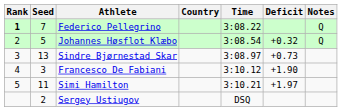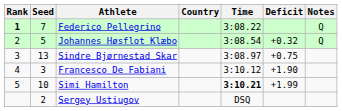Sindre Bjørnestad Skar | Deficit: +0.73 -> +0.75
Simi Hamilton | Seed: 11 -> 10
Simi Hamilton | Time: normal -> bold
Simi Hamilton | Deficit: +1.97 -> +1.99
